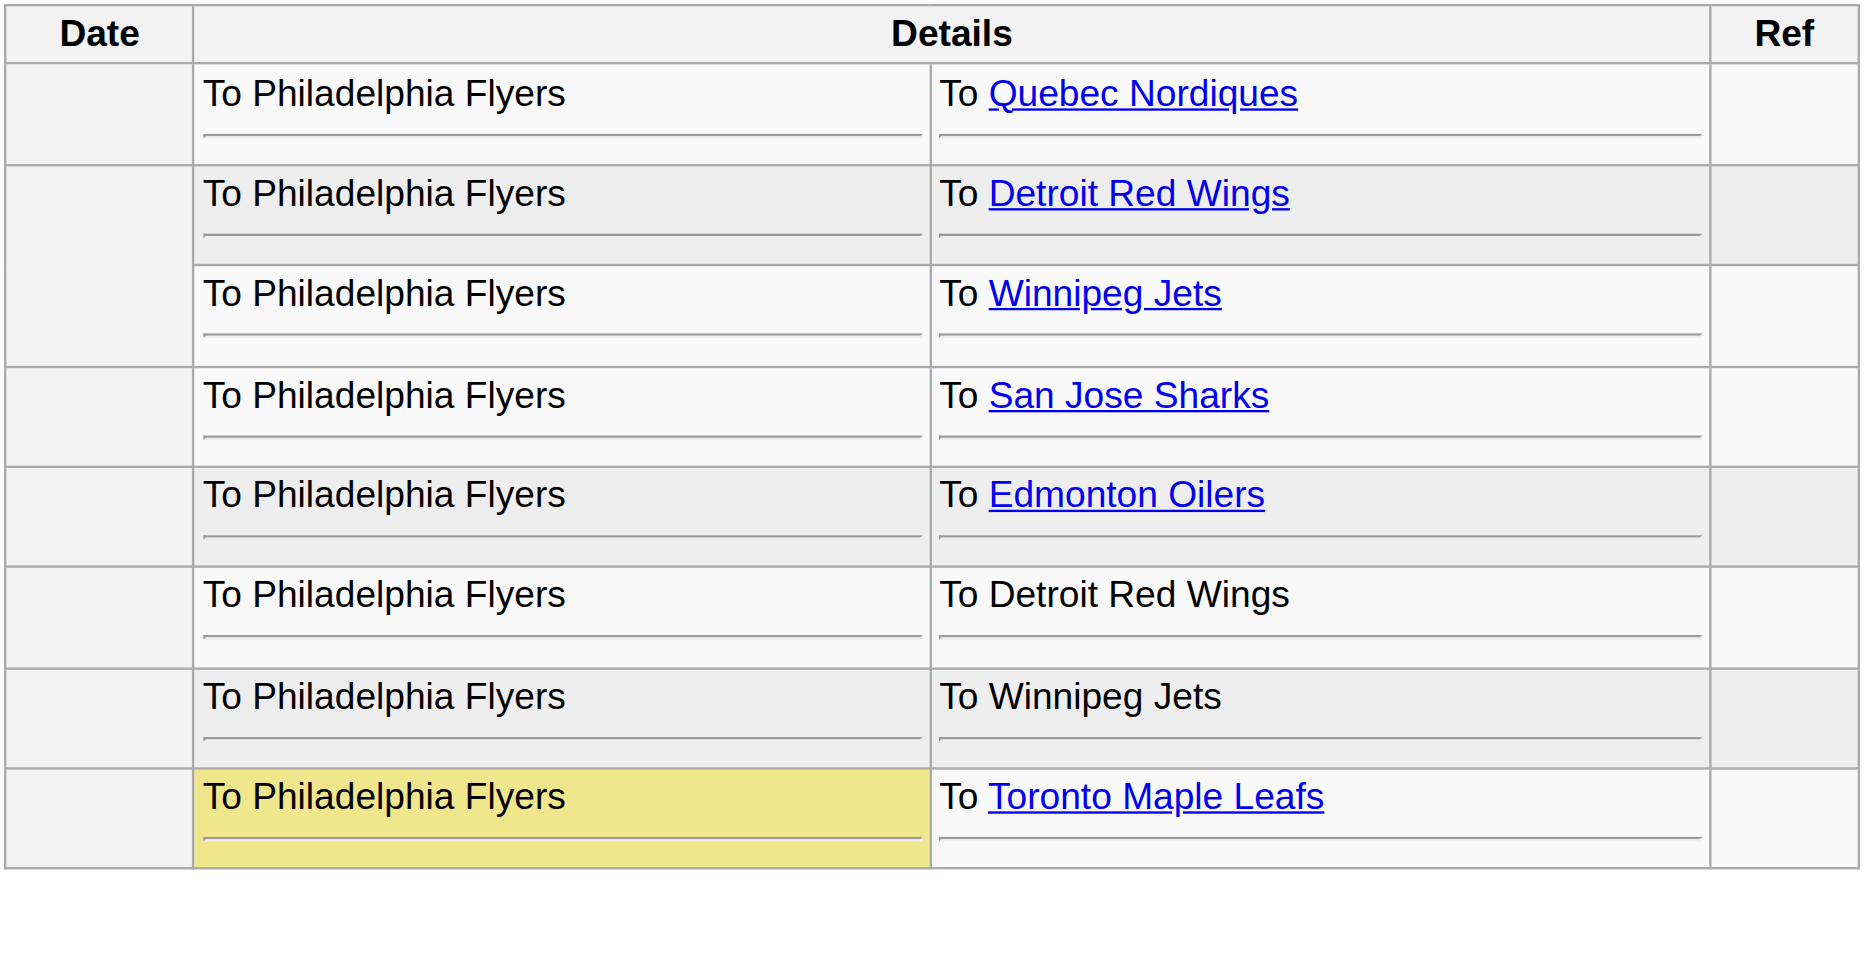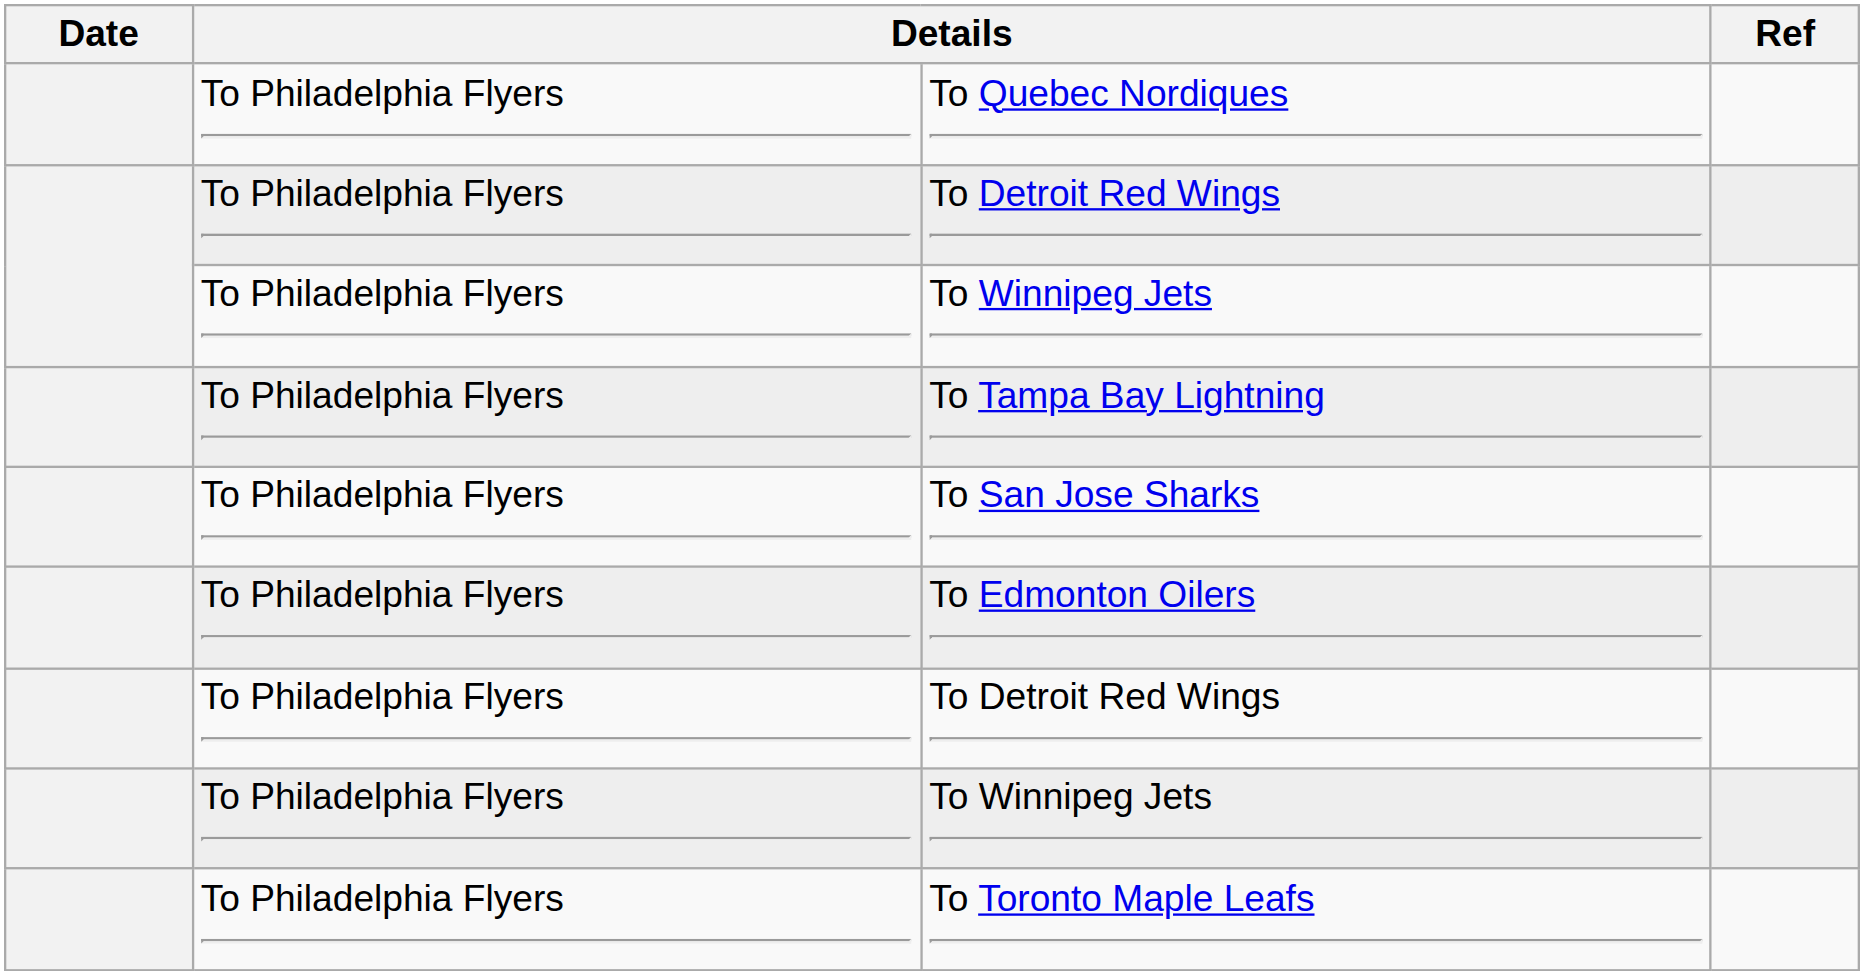+ row: To Philadelphia Flyers | To Tampa Bay Lightning
To Toronto Maple Leafs | column 2: khaki background -> no background
